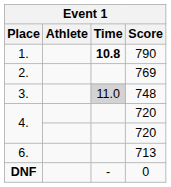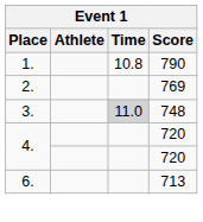1. | Time: bold -> normal
- row: DNF | - | 0
